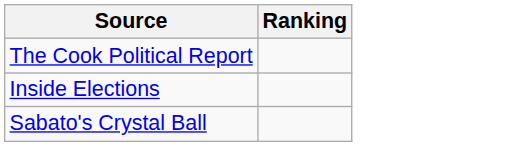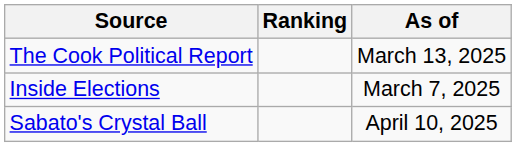+ column: As of | March 13, 2025 | March 7, 2025 | April 10, 2025
